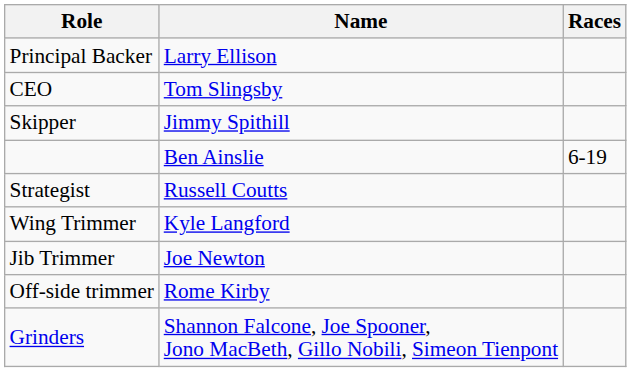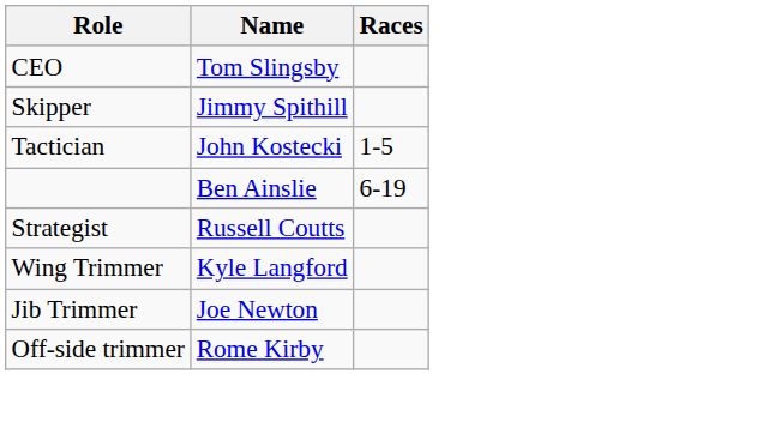- row: Principal Backer | Larry Ellison
+ row: Tactician | John Kostecki | 1-5
- row: Grinders | Shannon Falcone, Joe Spooner, Jono MacBeth, Gillo Nobili, Simeon Tienpont
